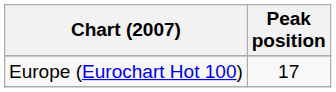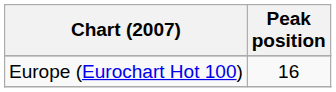Europe (Eurochart Hot 100) | Peak position: 17 -> 16
